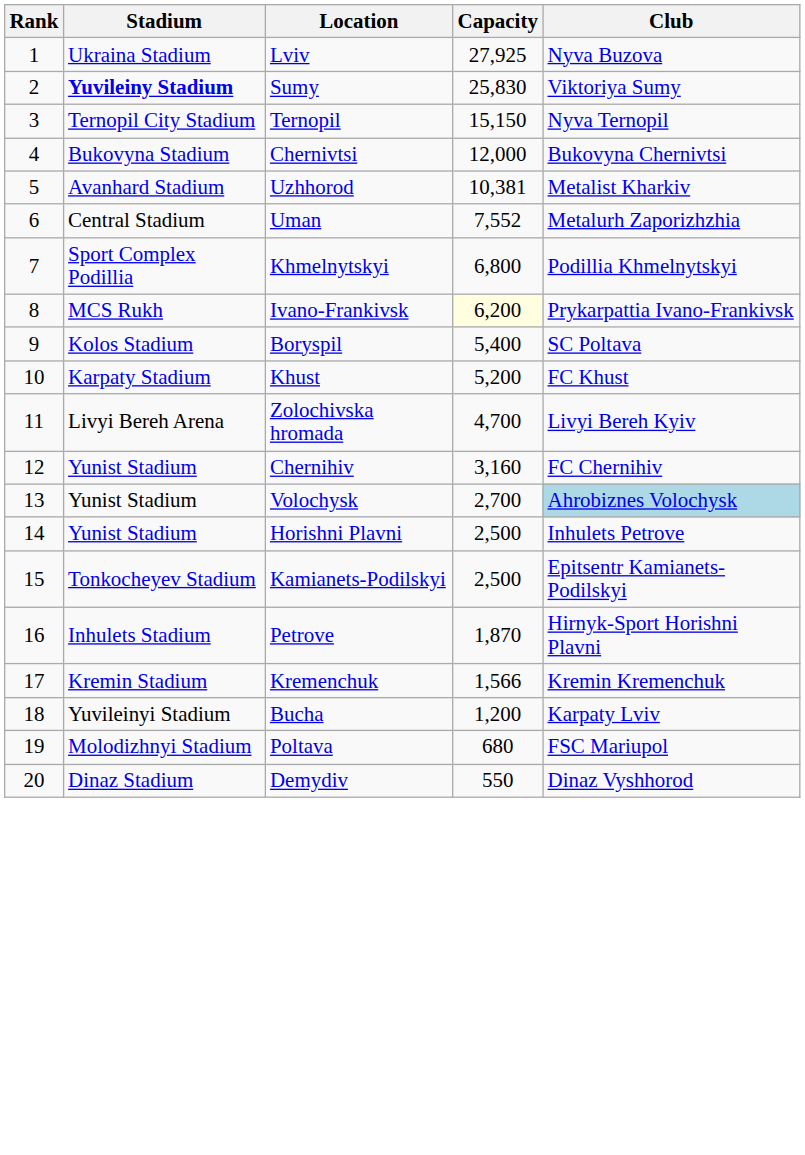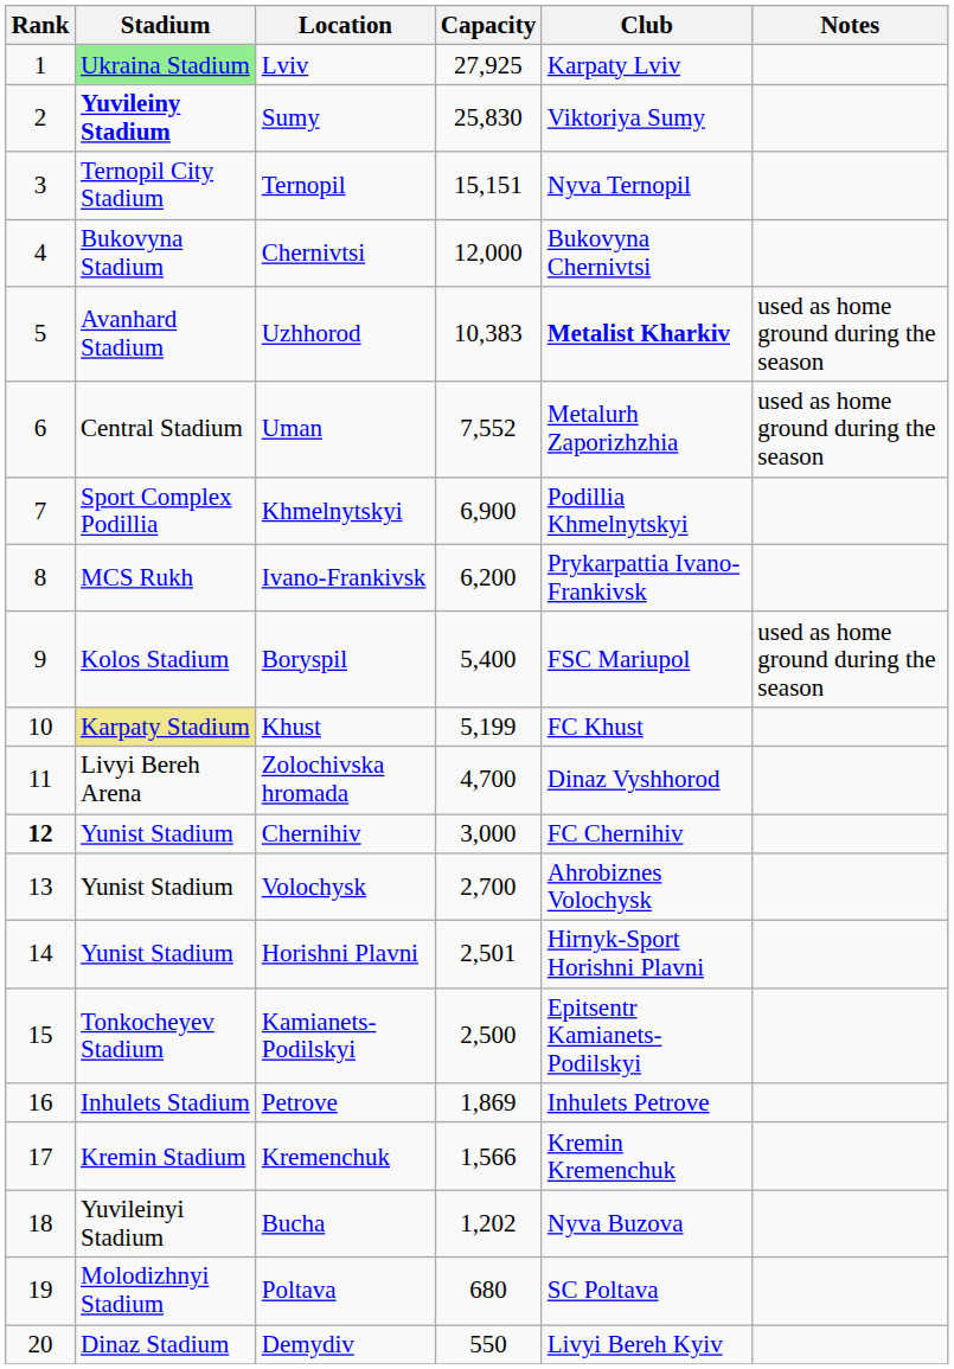+ column: Notes | used as home ground during the season | used as home ground during the season | used as home ground during the season
Lviv | Stadium: no background -> lightgreen background
Lviv | Club: Nyva Buzova -> Karpaty Lviv
Ternopil | Capacity: 15,150 -> 15,151
Uzhhorod | Capacity: 10,381 -> 10,383
Uzhhorod | Club: normal -> bold
Khmelnytskyi | Capacity: 6,800 -> 6,900
Ivano-Frankivsk | Capacity: lightyellow background -> no background
Boryspil | Club: SC Poltava -> FSC Mariupol
Khust | Stadium: no background -> khaki background
Khust | Capacity: 5,200 -> 5,199
Zolochivska hromada | Club: Livyi Bereh Kyiv -> Dinaz Vyshhorod
Chernihiv | Rank: normal -> bold
Chernihiv | Capacity: 3,160 -> 3,000
Volochysk | Club: lightblue background -> no background
Horishni Plavni | Capacity: 2,500 -> 2,501
Horishni Plavni | Club: Inhulets Petrove -> Hirnyk-Sport Horishni Plavni
Petrove | Capacity: 1,870 -> 1,869
Petrove | Club: Hirnyk-Sport Horishni Plavni -> Inhulets Petrove
Bucha | Capacity: 1,200 -> 1,202
Bucha | Club: Karpaty Lviv -> Nyva Buzova
Poltava | Club: FSC Mariupol -> SC Poltava
Demydiv | Club: Dinaz Vyshhorod -> Livyi Bereh Kyiv
